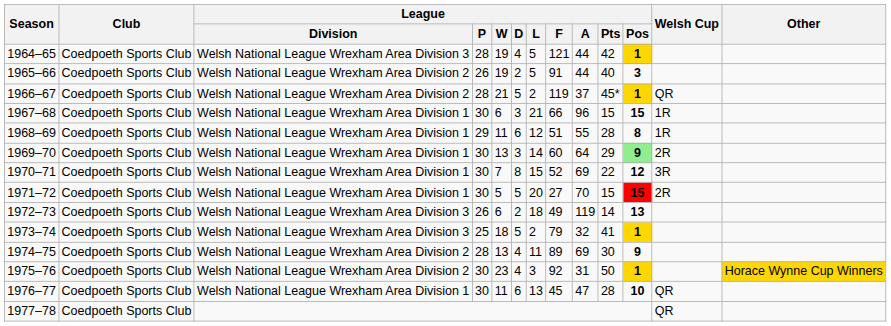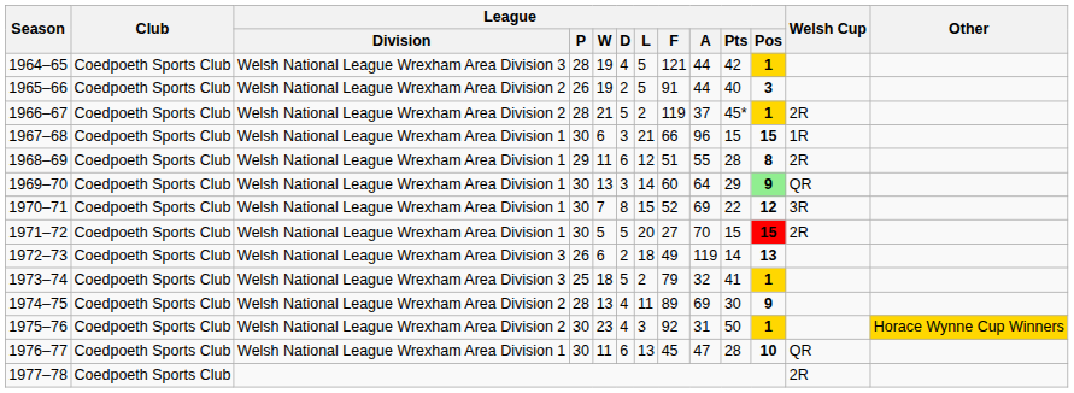1966–67 | Welsh Cup: QR -> 2R
1968–69 | Welsh Cup: 1R -> 2R
1969–70 | Welsh Cup: 2R -> QR
1977–78 | Welsh Cup: QR -> 2R
